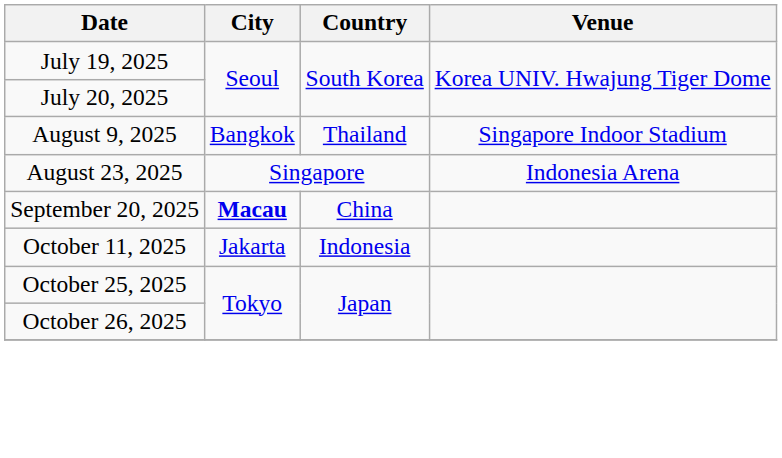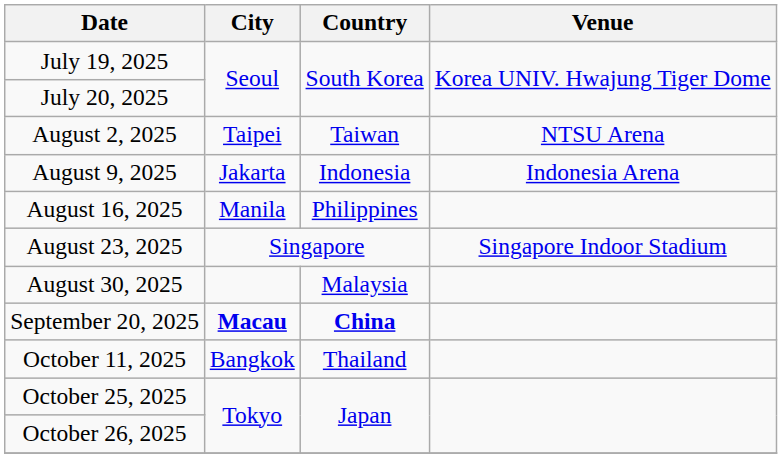+ row: August 2, 2025 | Taipei | Taiwan | NTSU Arena
August 9, 2025 | City: Bangkok -> Jakarta
August 9, 2025 | Country: Thailand -> Indonesia
August 9, 2025 | Venue: Singapore Indoor Stadium -> Indonesia Arena
+ row: August 16, 2025 | Manila | Philippines
August 23, 2025 | Venue: Indonesia Arena -> Singapore Indoor Stadium
+ row: August 30, 2025 | Malaysia
September 20, 2025 | Country: normal -> bold
October 11, 2025 | City: Jakarta -> Bangkok
October 11, 2025 | Country: Indonesia -> Thailand
